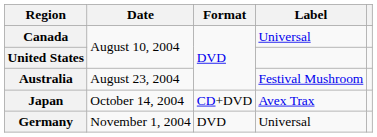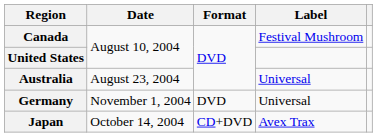Canada | Label: Universal -> Festival Mushroom
Australia | Label: Festival Mushroom -> Universal
rows swapped: Japan <-> Germany
